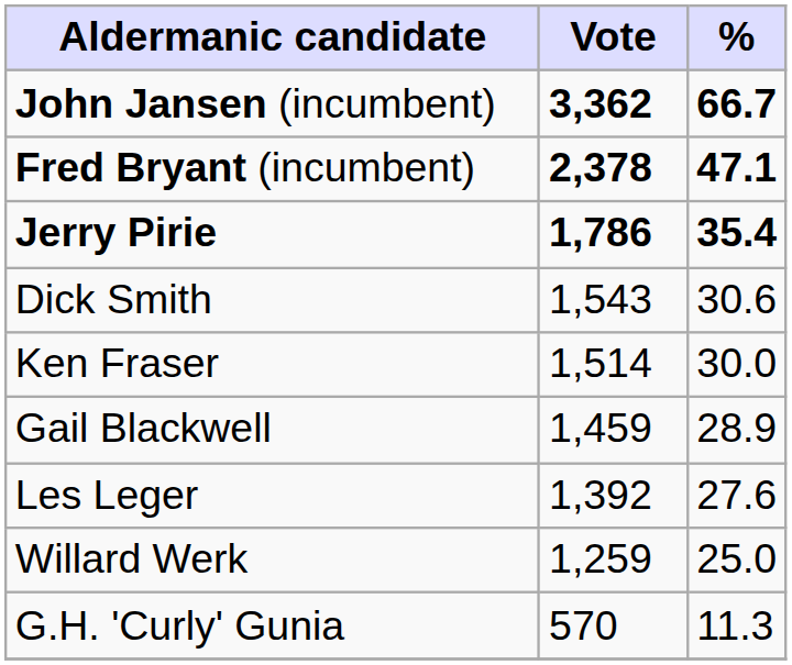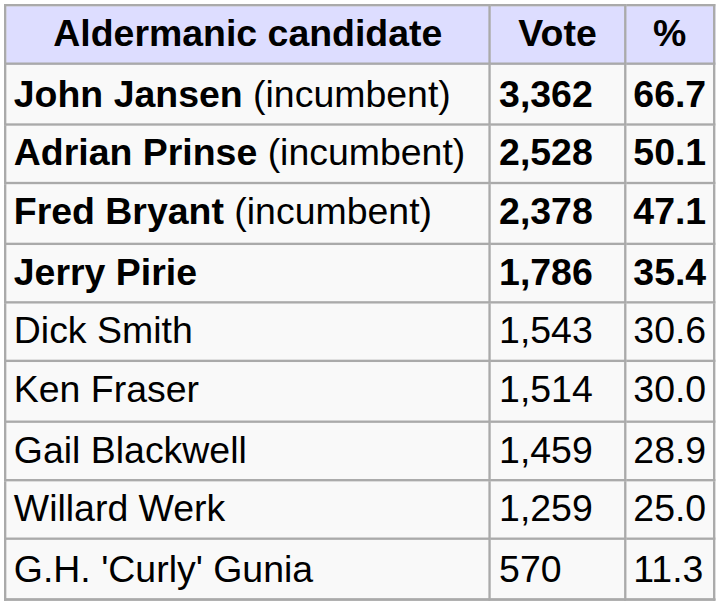+ row: Adrian Prinse (incumbent) | 2,528 | 50.1
- row: Les Leger | 1,392 | 27.6
